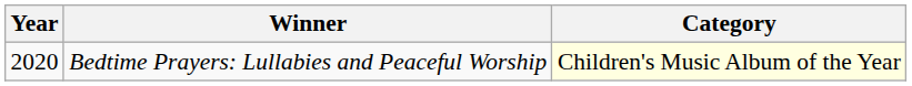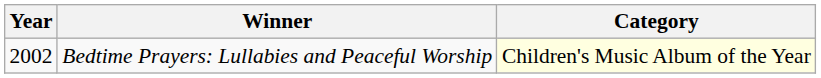Bedtime Prayers: Lullabies and Peaceful Worship | Year: 2020 -> 2002
